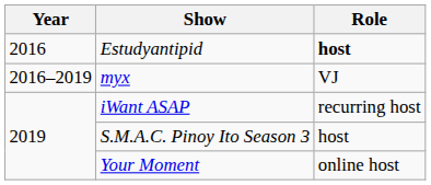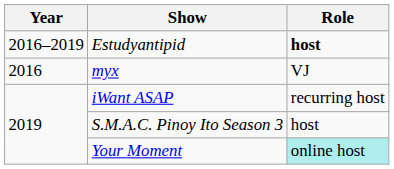Estudyantipid | Year: 2016 -> 2016–2019
myx | Year: 2016–2019 -> 2016
Your Moment | Role: no background -> paleturquoise background
